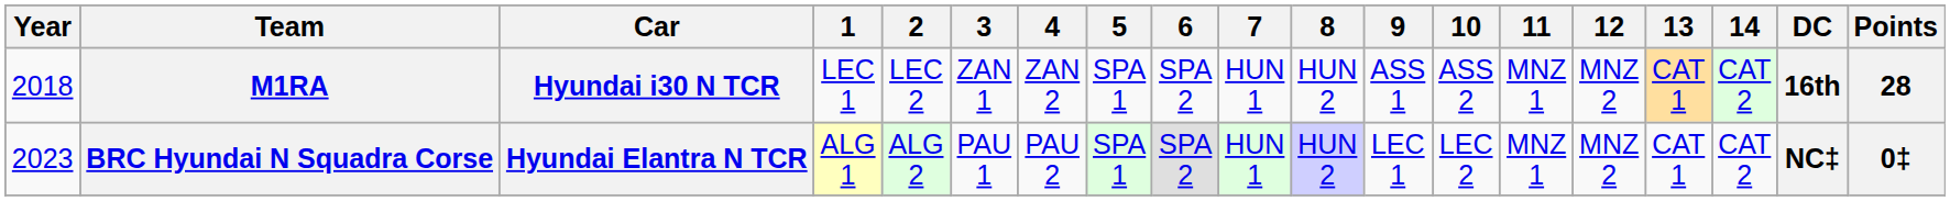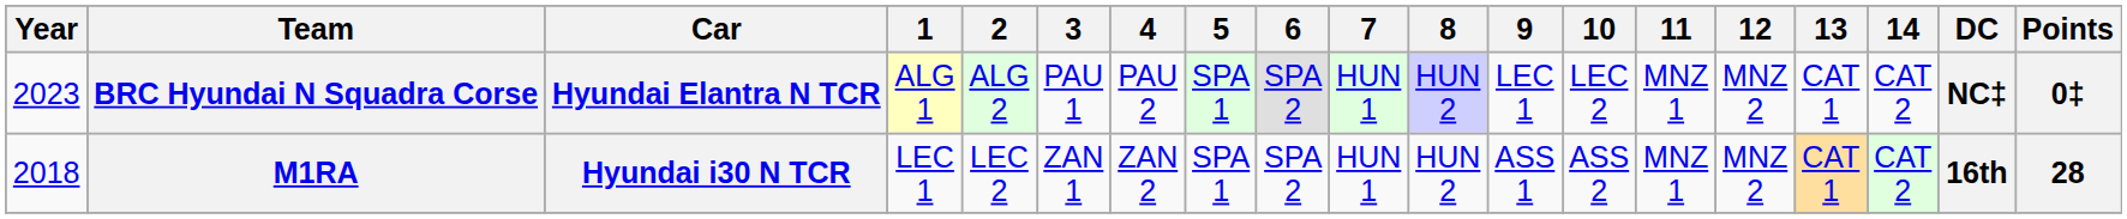rows swapped: M1RA <-> BRC Hyundai N Squadra Corse
